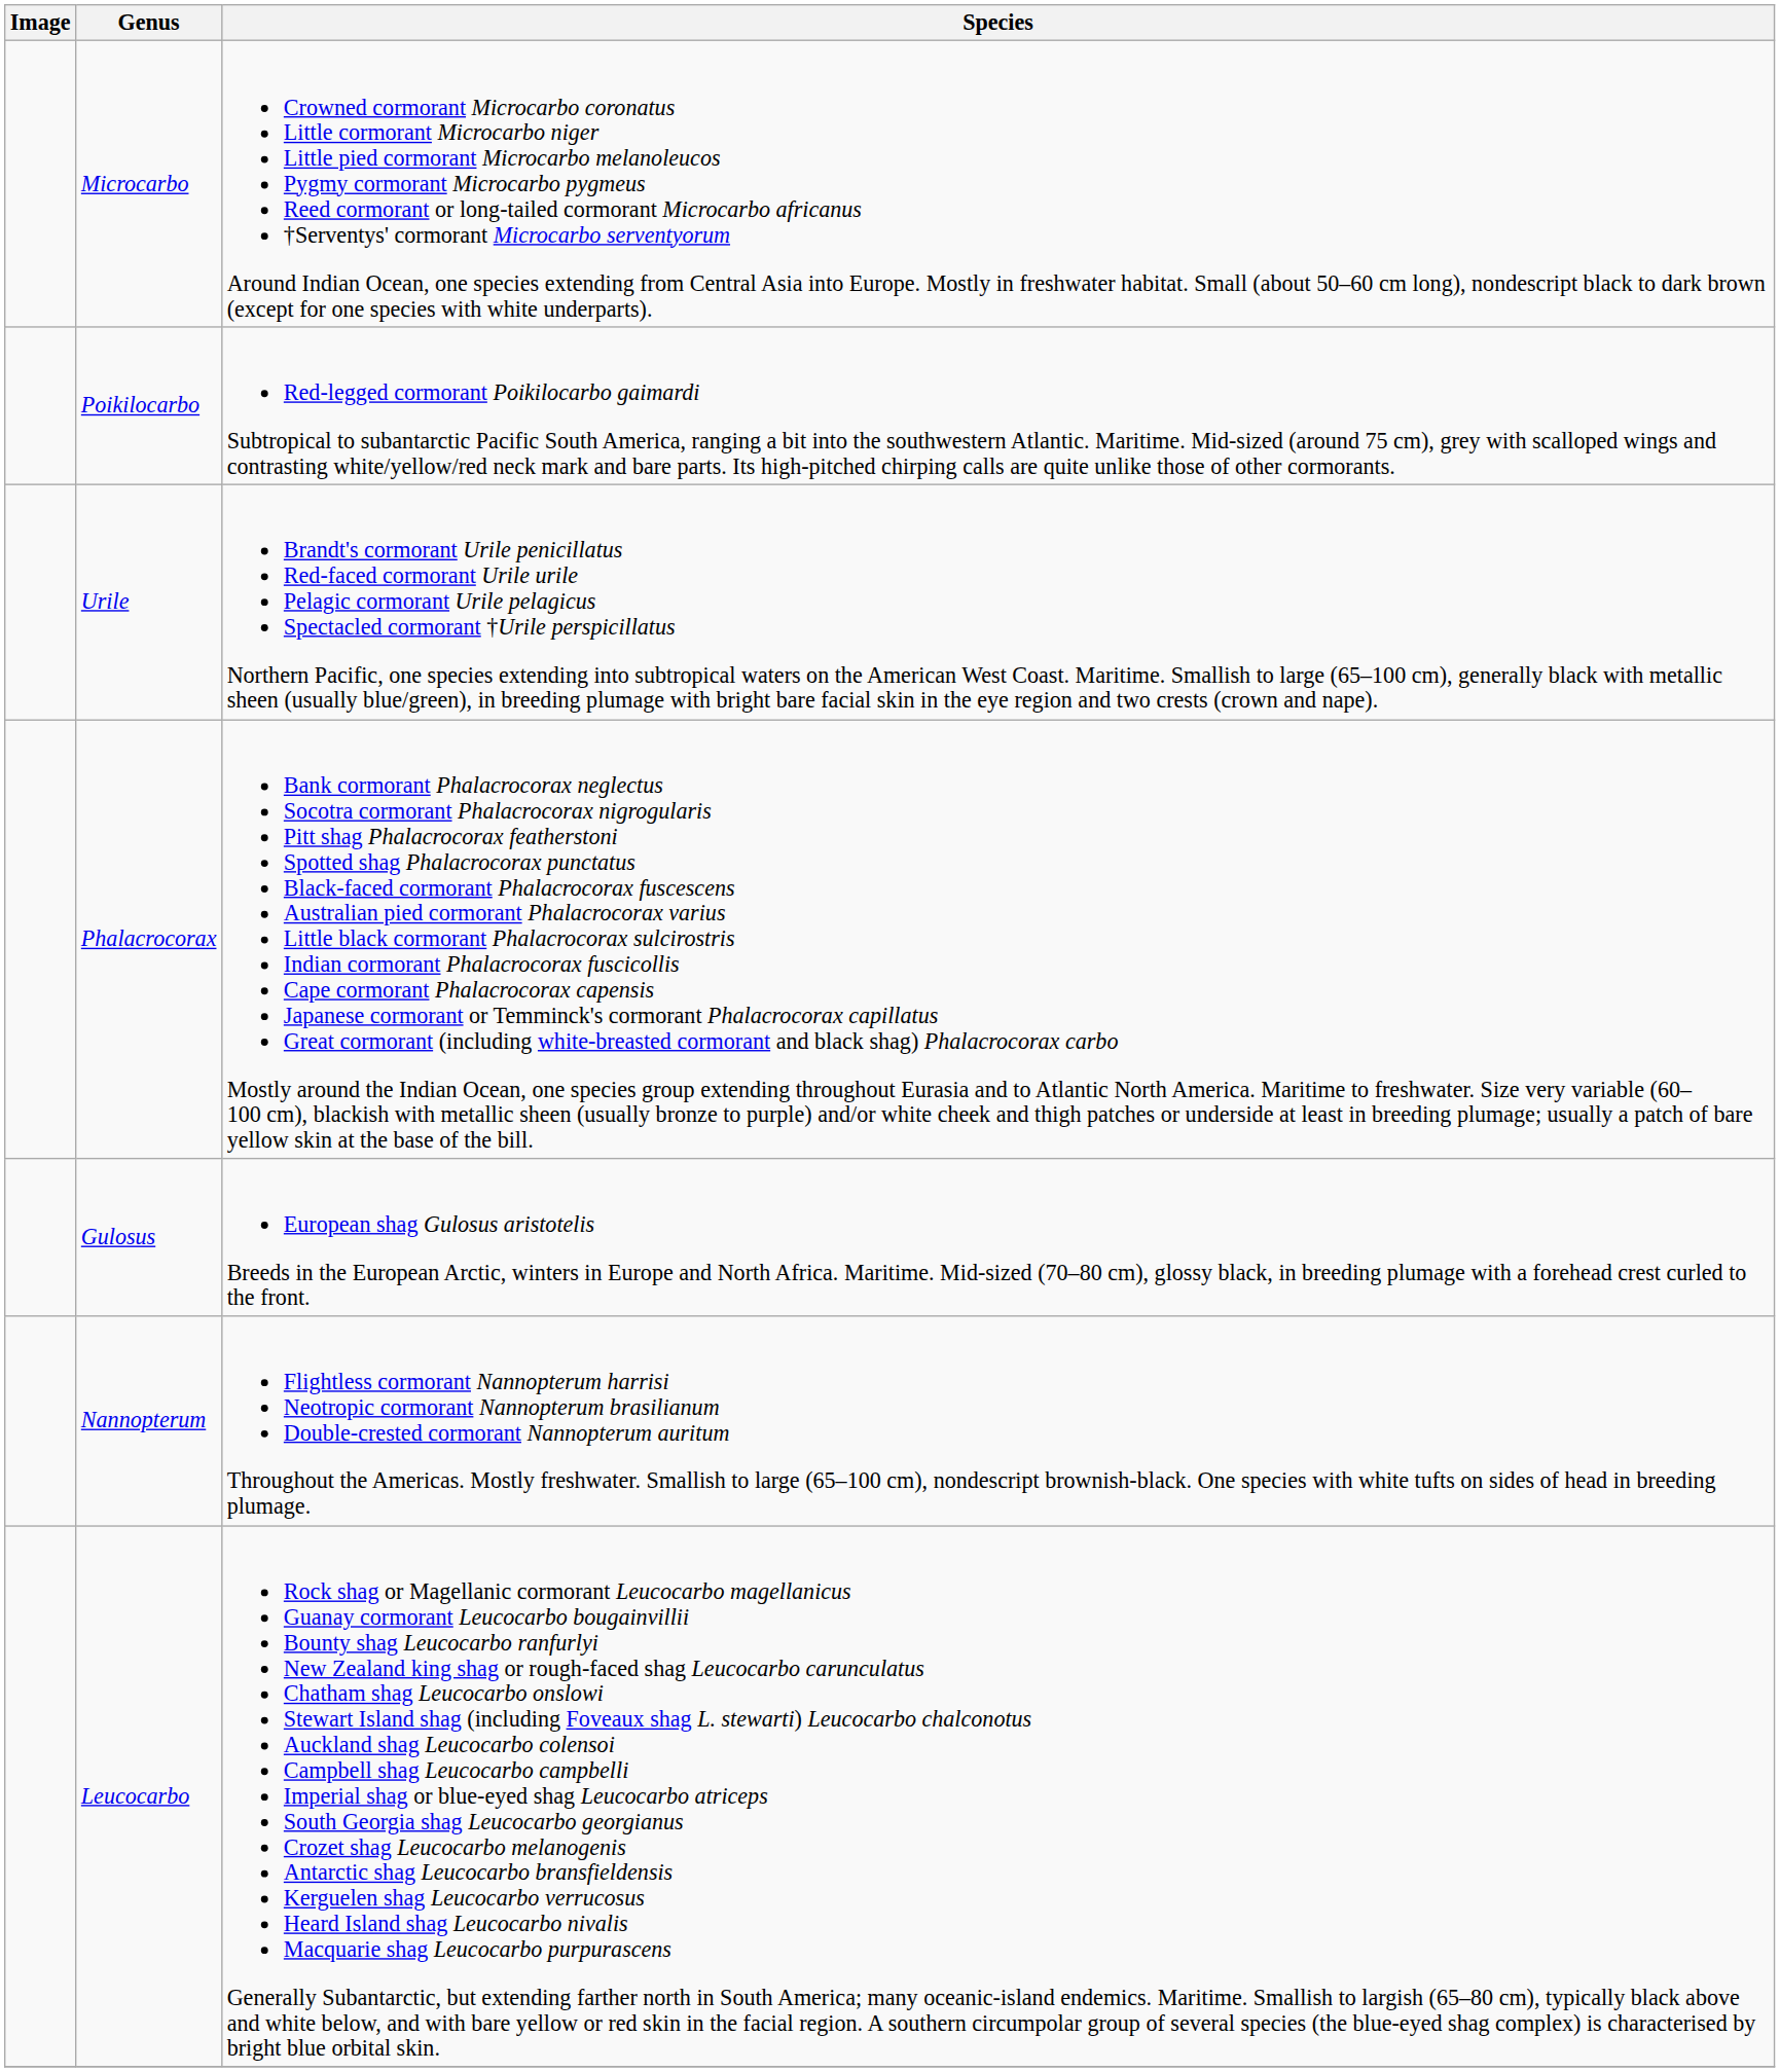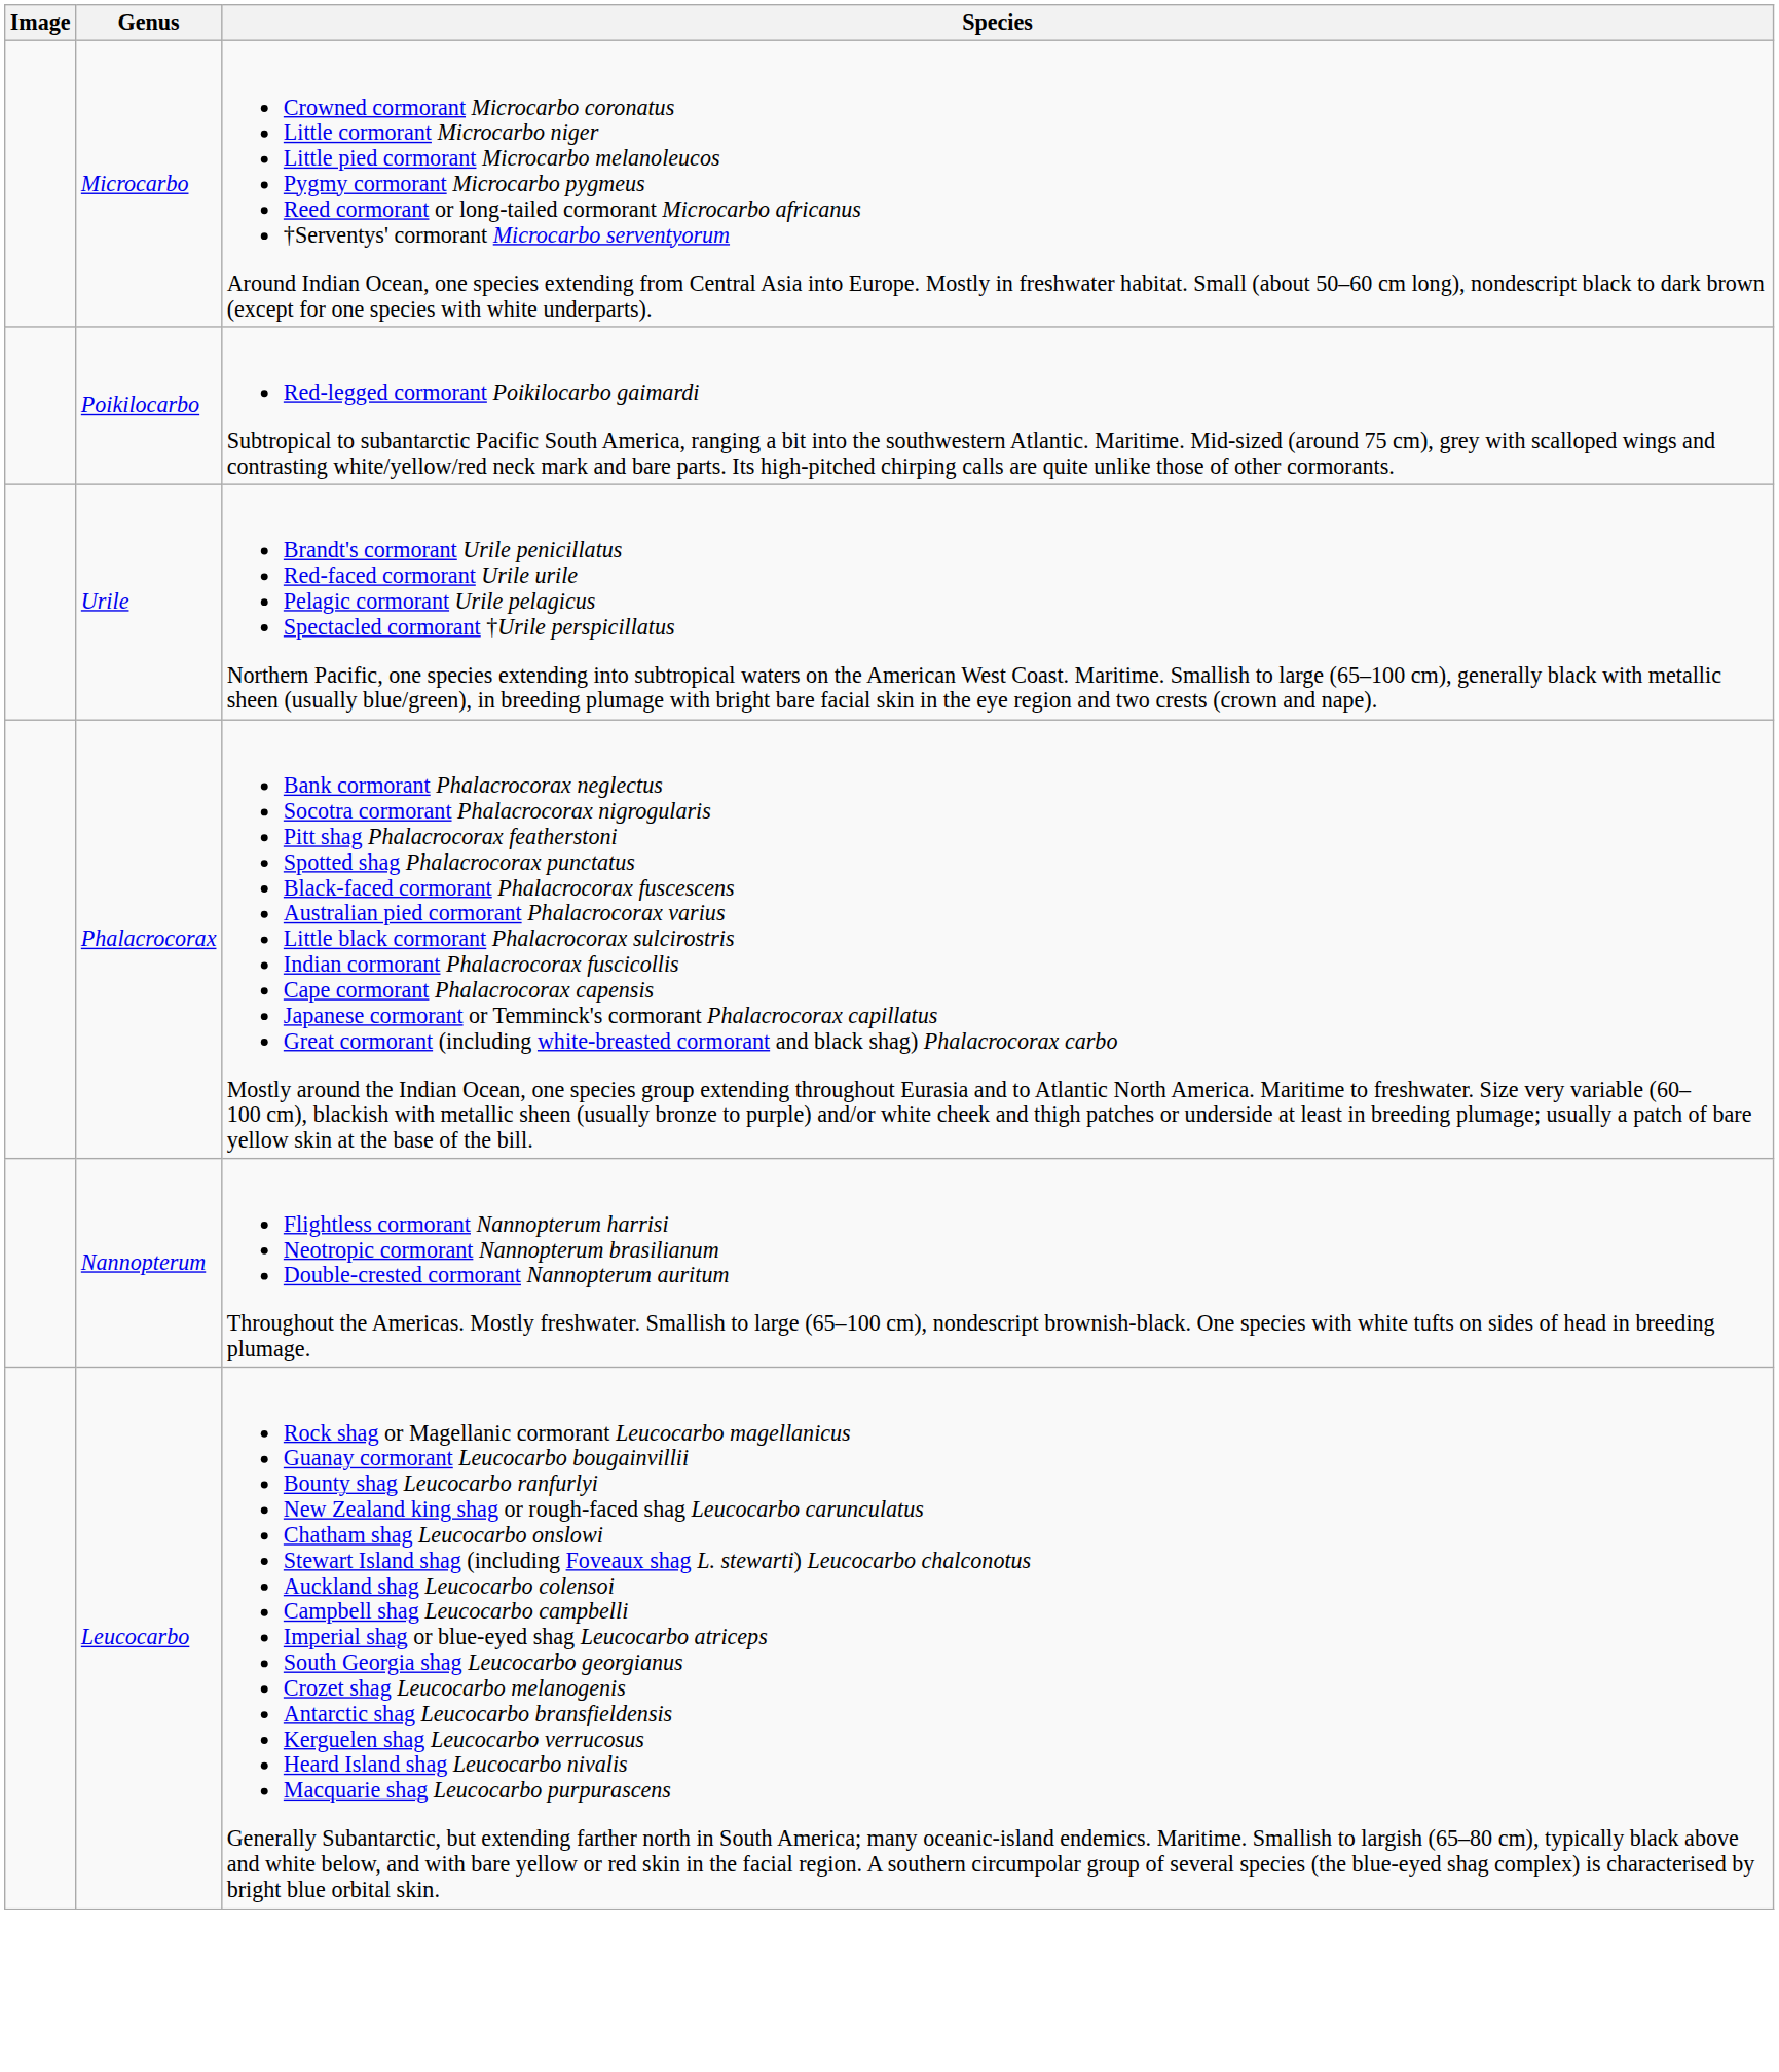- row: Gulosus | European shag Gulosus aristotelis Breeds in the European Arctic, winters in Europe and North Africa. Maritime. Mid-sized (70–80 cm), glossy black, in breeding plumage with a forehead crest curled to the front.
